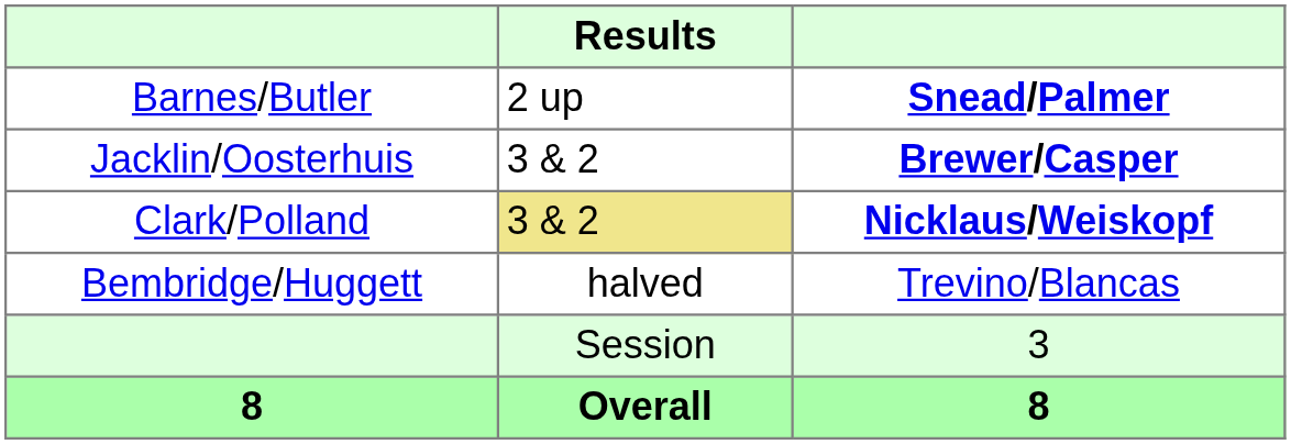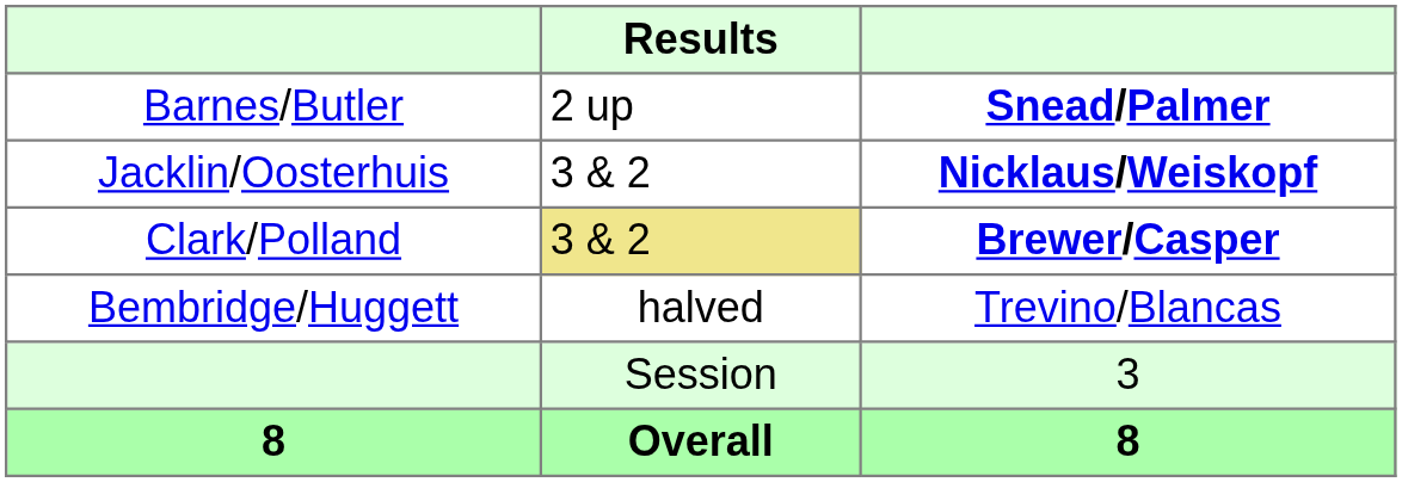Jacklin/Oosterhuis | column 3: Brewer/Casper -> Nicklaus/Weiskopf
Clark/Polland | column 3: Nicklaus/Weiskopf -> Brewer/Casper
